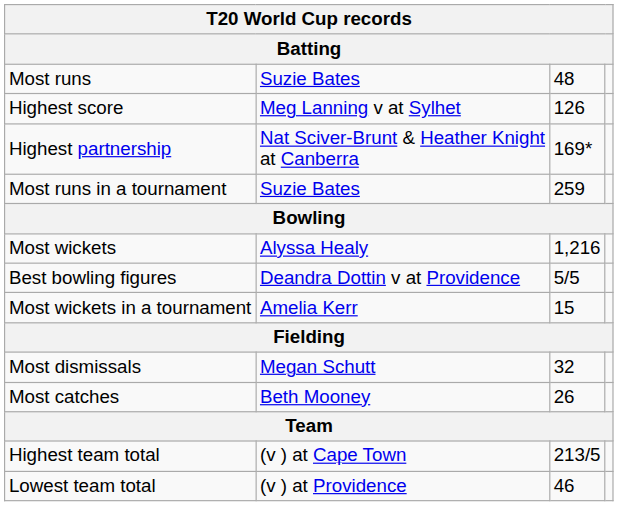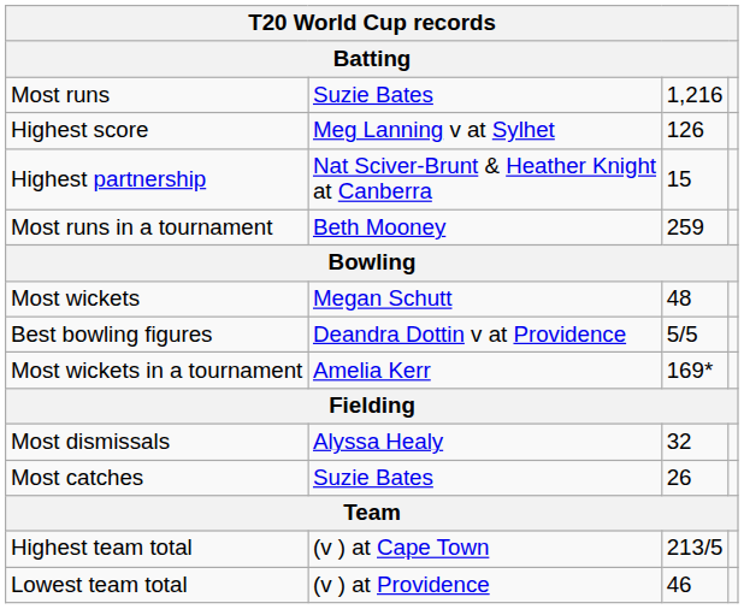Most runs | column 3: 48 -> 1,216
Highest partnership | column 3: 169* -> 15
Most runs in a tournament | column 2: Suzie Bates -> Beth Mooney
Most wickets | column 2: Alyssa Healy -> Megan Schutt
Most wickets | column 3: 1,216 -> 48
Most wickets in a tournament | column 3: 15 -> 169*
Most dismissals | column 2: Megan Schutt -> Alyssa Healy
Most catches | column 2: Beth Mooney -> Suzie Bates
